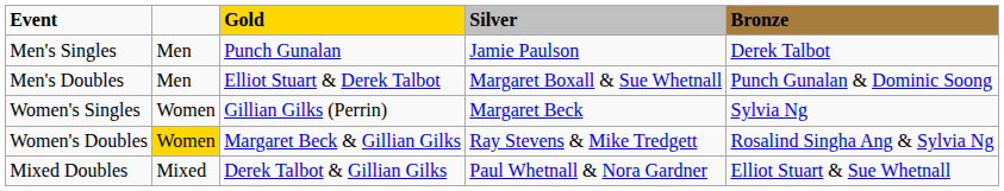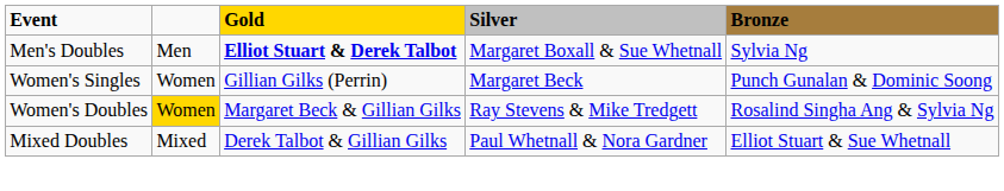- row: Men's Singles | Men | Punch Gunalan | Jamie Paulson | Derek Talbot
Men's Doubles | Gold: normal -> bold
Men's Doubles | Bronze: Punch Gunalan & Dominic Soong -> Sylvia Ng
Women's Singles | Bronze: Sylvia Ng -> Punch Gunalan & Dominic Soong
